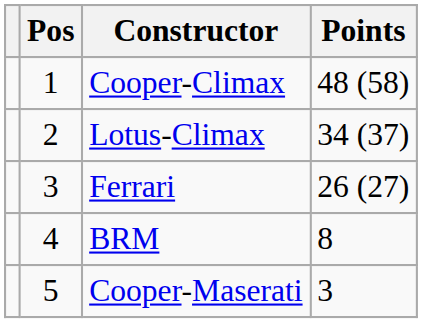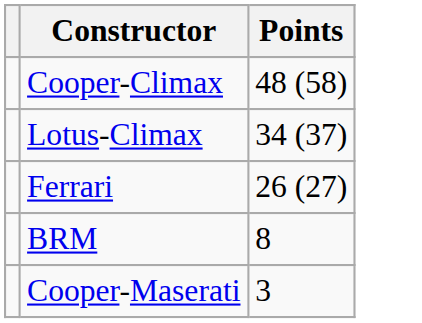- column: Pos | 1 | 2 | 3 | 4 | 5
